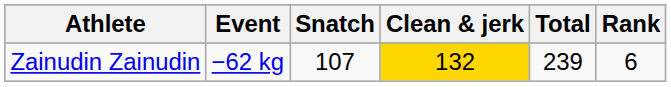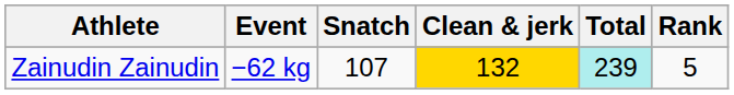Zainudin Zainudin | Total: no background -> paleturquoise background
Zainudin Zainudin | Rank: 6 -> 5
